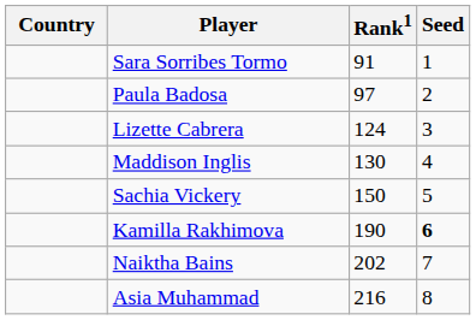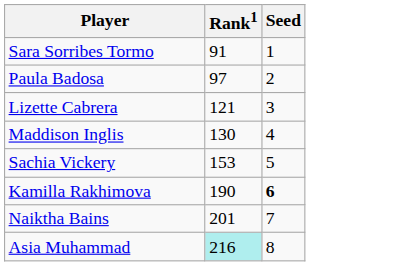- column: Country
Lizette Cabrera | Rank1: 124 -> 121
Sachia Vickery | Rank1: 150 -> 153
Naiktha Bains | Rank1: 202 -> 201
Asia Muhammad | Rank1: no background -> paleturquoise background
